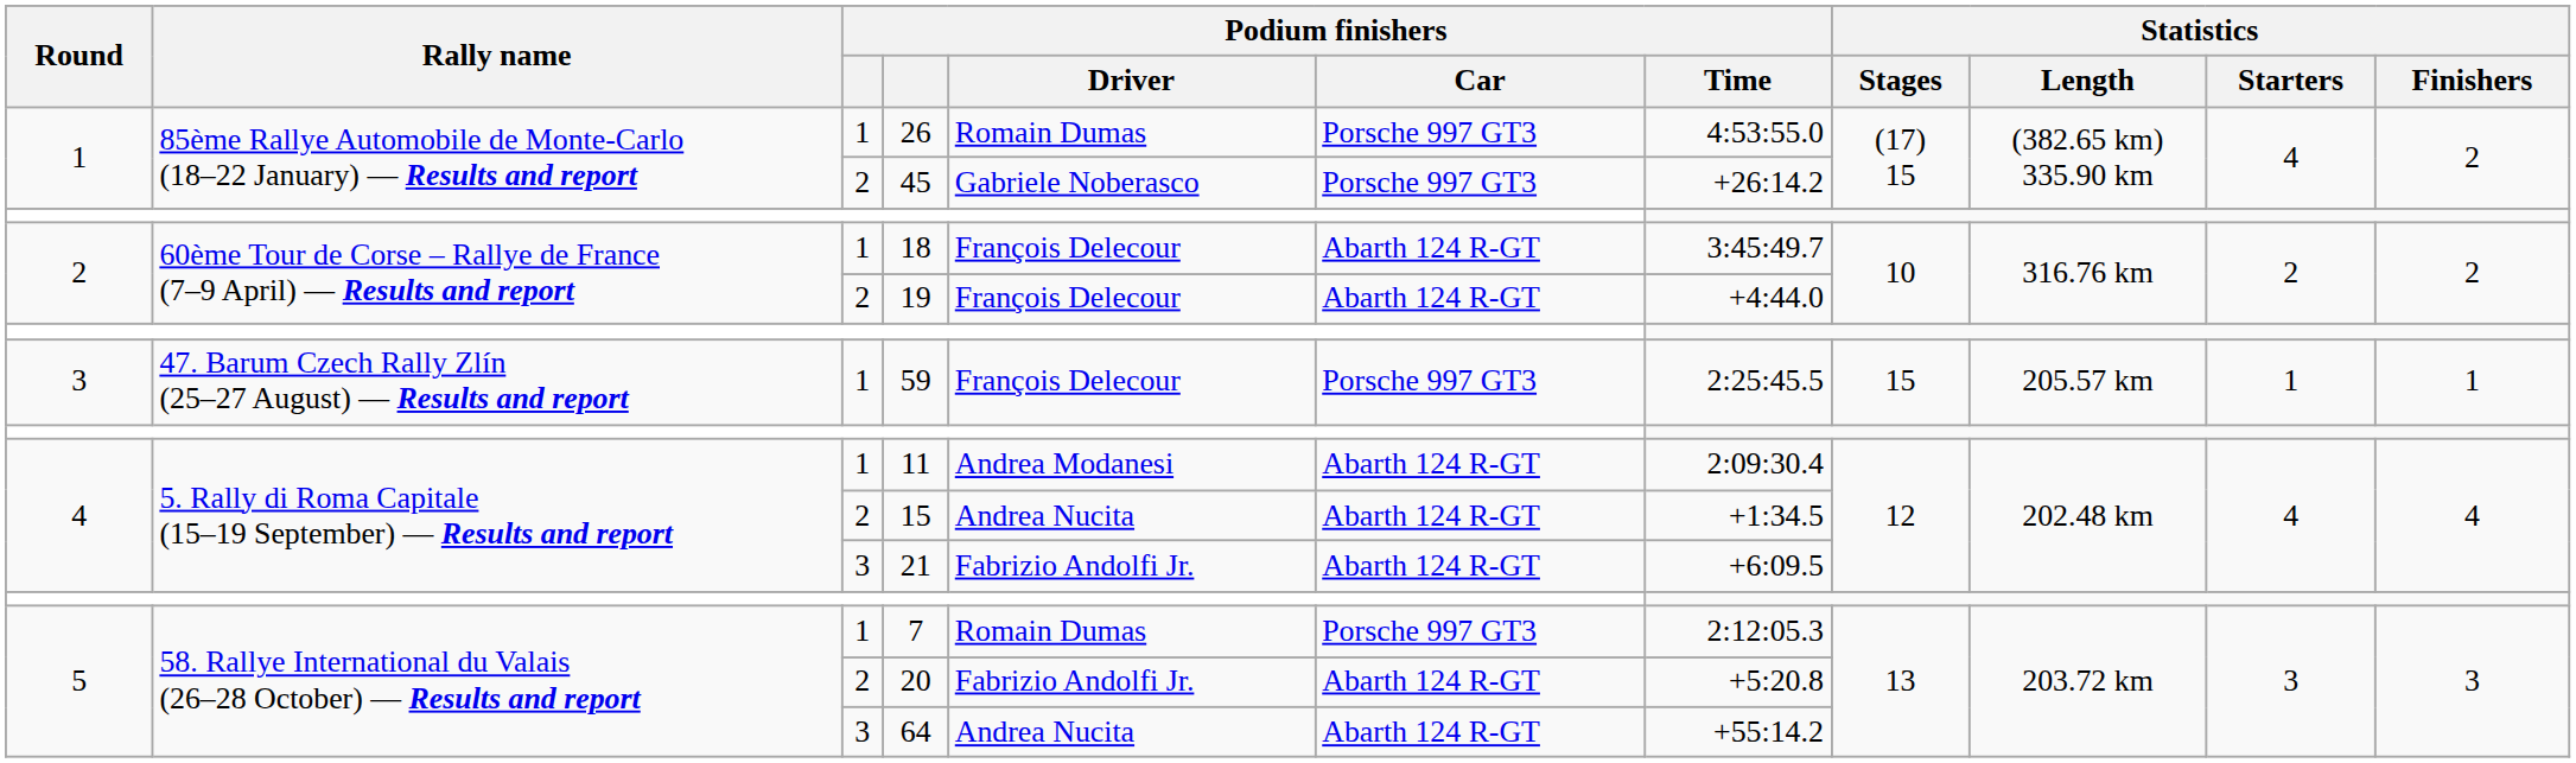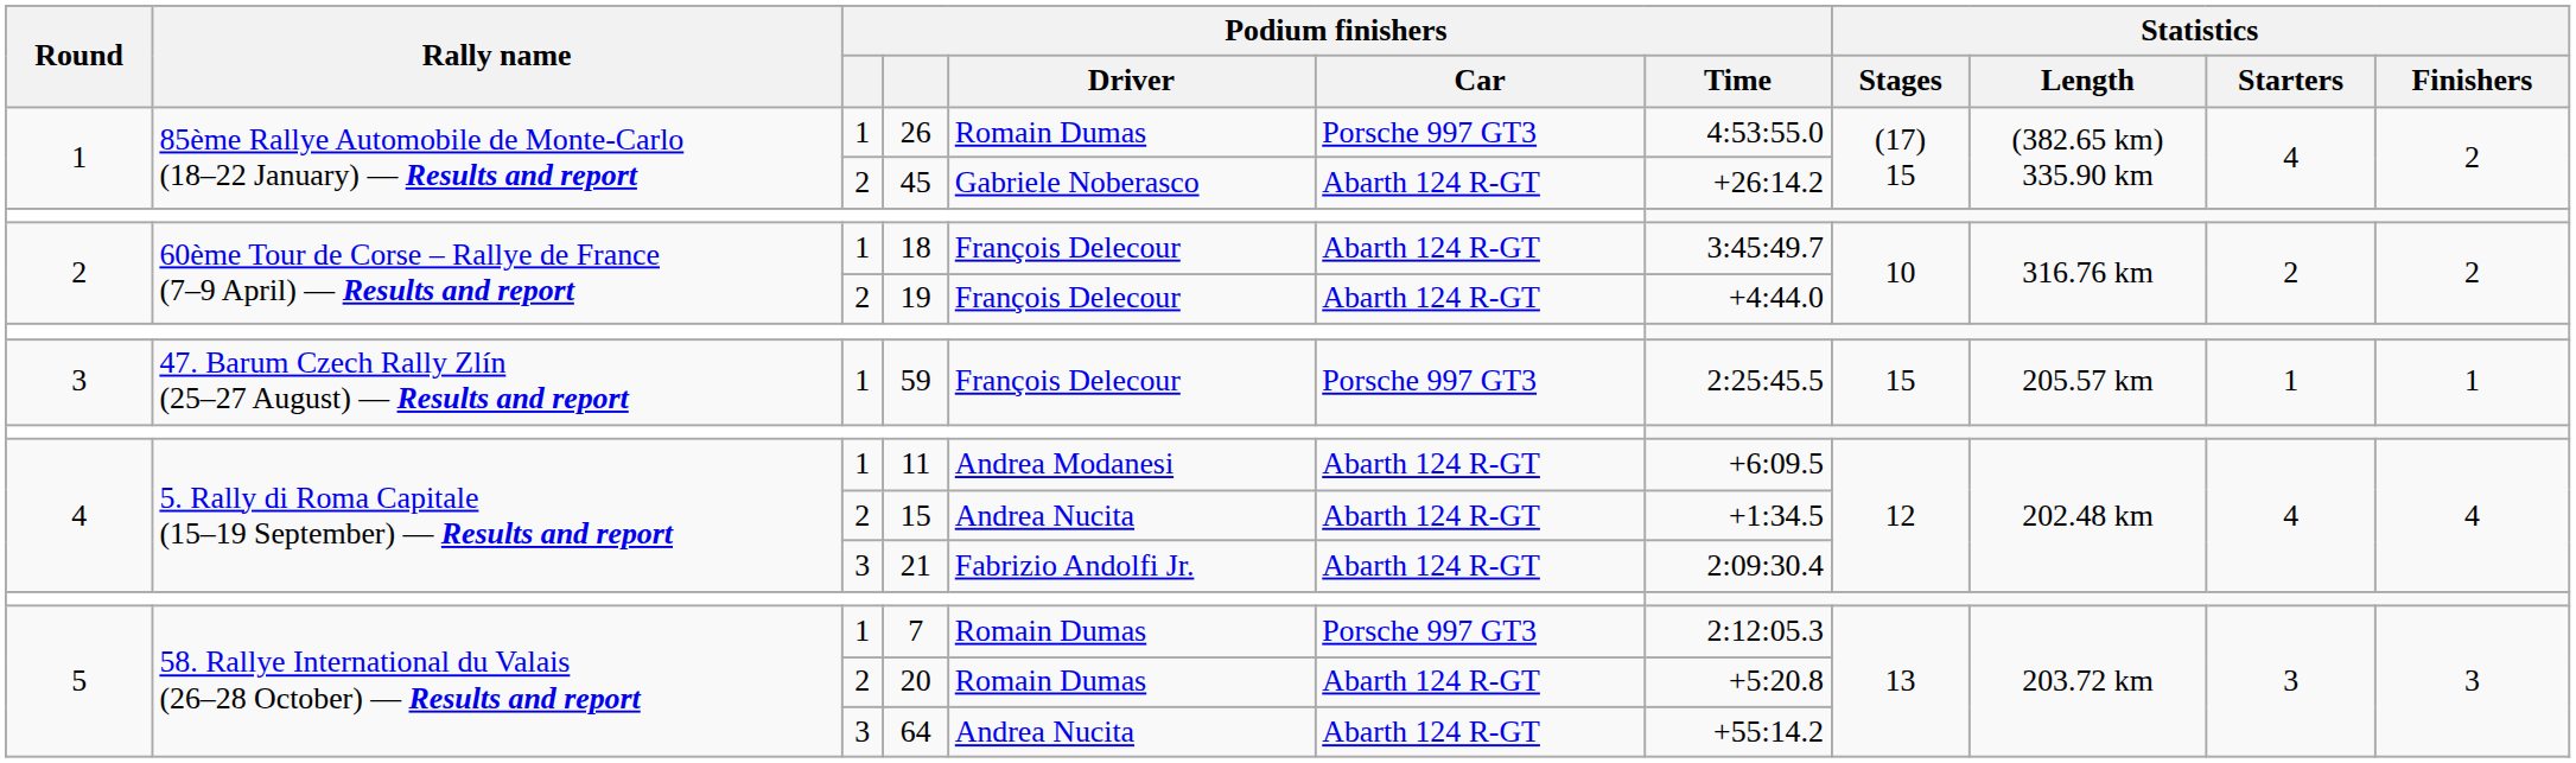45 | Podium finishers / Car: Porsche 997 GT3 -> Abarth 124 R-GT
11 | Podium finishers / Time: 2:09:30.4 -> +6:09.5
21 | Podium finishers / Time: +6:09.5 -> 2:09:30.4
20 | Podium finishers / Driver: Fabrizio Andolfi Jr. -> Romain Dumas
